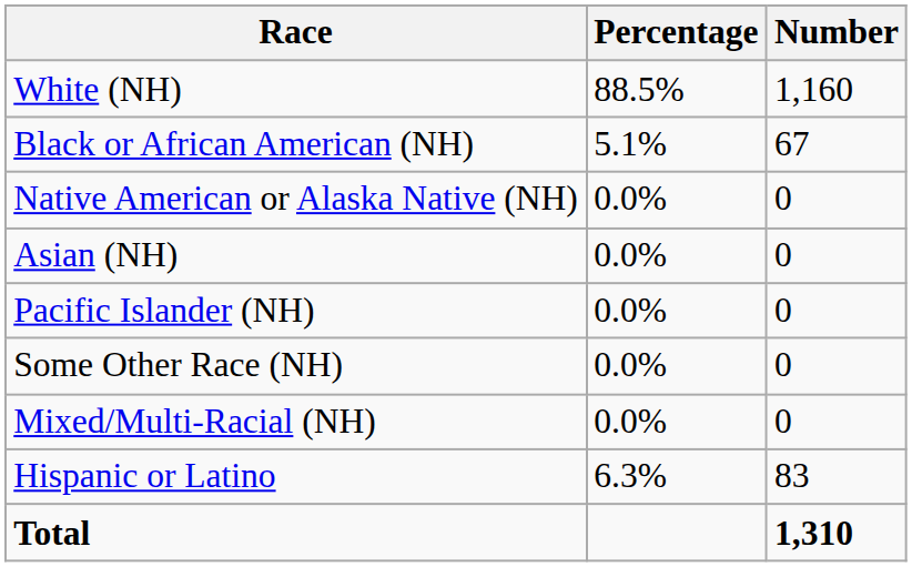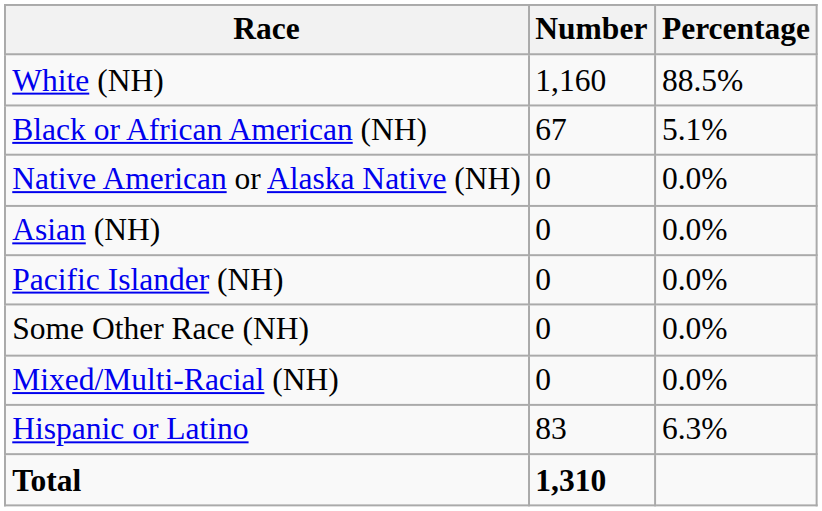columns swapped: Number <-> Percentage
